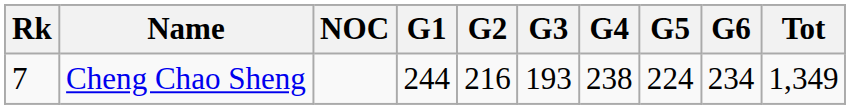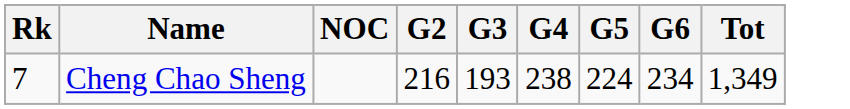- column: G1 | 244
